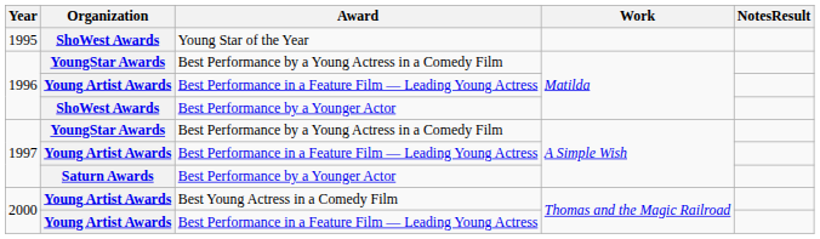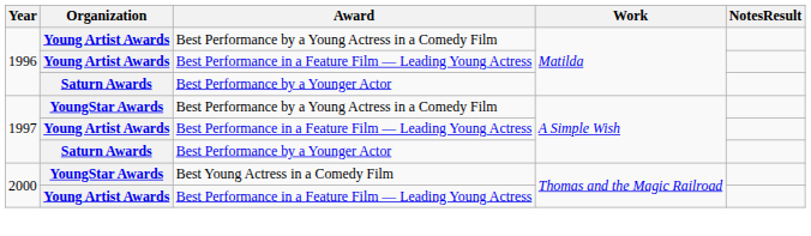- row: 1995 | ShoWest Awards | Young Star of the Year
1996 / Best Performance by a Young Actress in a Comedy Film | Organization: YoungStar Awards -> Young Artist Awards
1996 / Best Performance by a Younger Actor | Organization: ShoWest Awards -> Saturn Awards
Best Young Actress in a Comedy Film | Organization: Young Artist Awards -> YoungStar Awards
